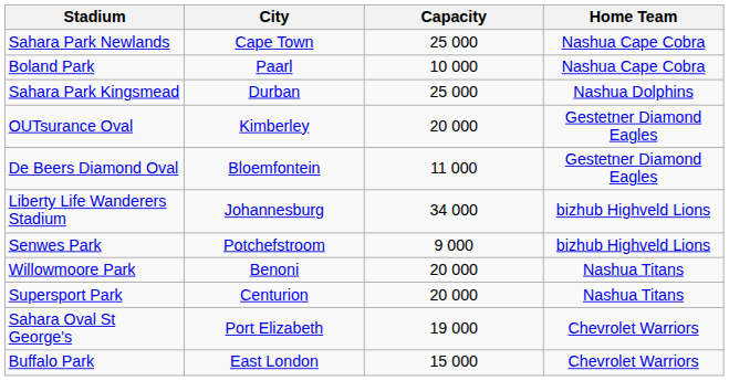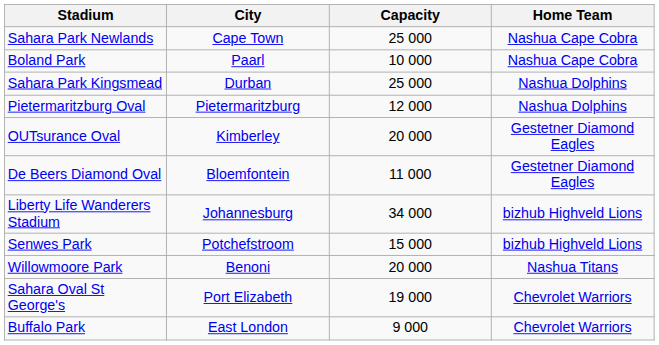+ row: Pietermaritzburg Oval | Pietermaritzburg | 12 000 | Nashua Dolphins
Senwes Park | Capacity: 9 000 -> 15 000
- row: Supersport Park | Centurion | 20 000 | Nashua Titans
Buffalo Park | Capacity: 15 000 -> 9 000
